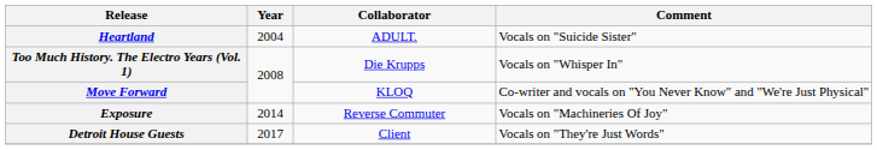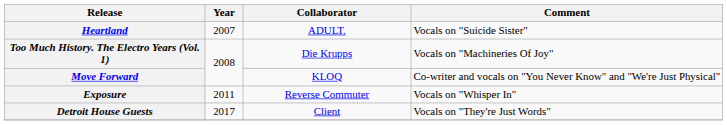Heartland | Year: 2004 -> 2007
Too Much History. The Electro Years (Vol. 1) | Comment: Vocals on "Whisper In" -> Vocals on "Machineries Of Joy"
Exposure | Year: 2014 -> 2011
Exposure | Comment: Vocals on "Machineries Of Joy" -> Vocals on "Whisper In"
